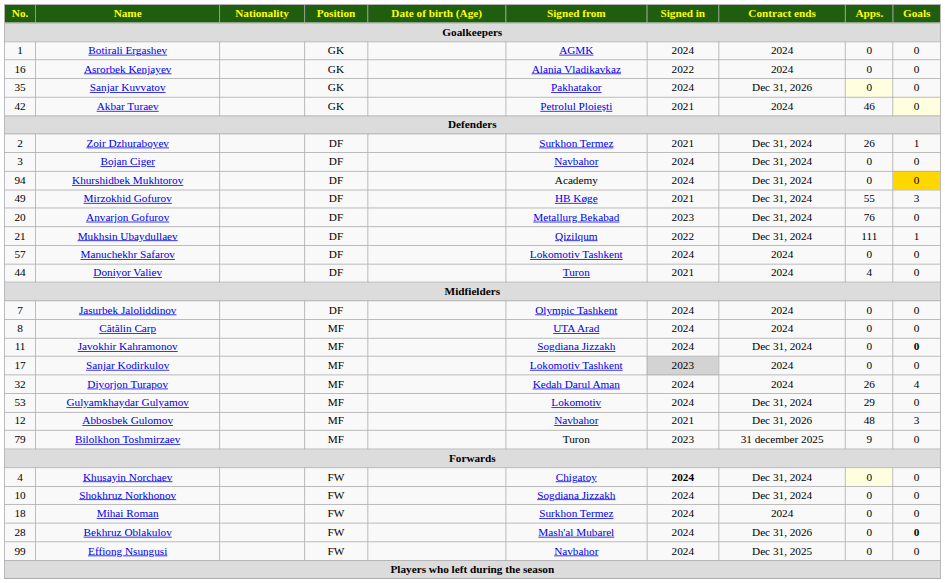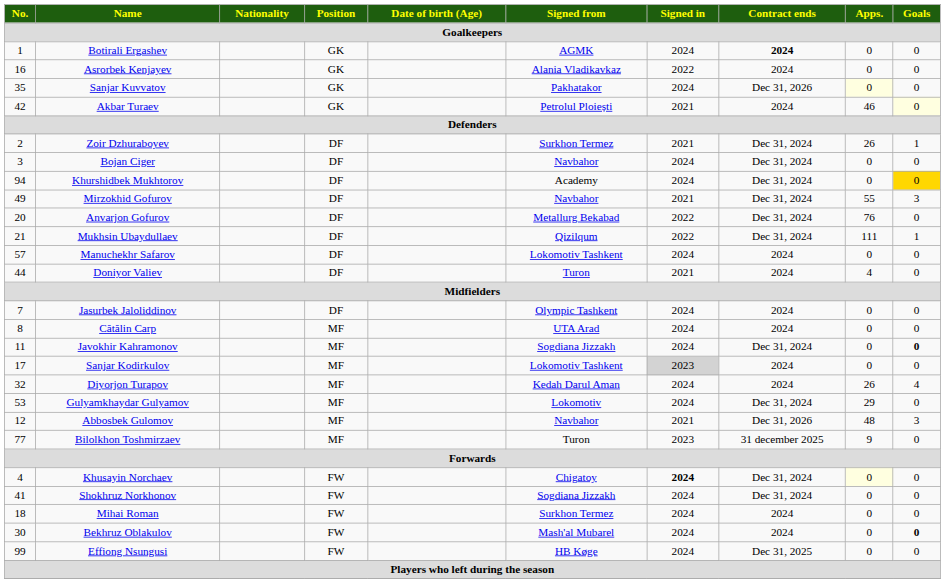Botirali Ergashev | Contract ends: normal -> bold
Mirzokhid Gofurov | Signed from: HB Køge -> Navbahor
Anvarjon Gofurov | Signed in: 2023 -> 2022
Bilolkhon Toshmirzaev | No.: 79 -> 77
Shokhruz Norkhonov | No.: 10 -> 41
Bekhruz Oblakulov | No.: 28 -> 30
Bekhruz Oblakulov | Contract ends: Dec 31, 2026 -> 2024
Effiong Nsungusi | Signed from: Navbahor -> HB Køge
